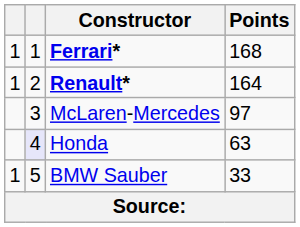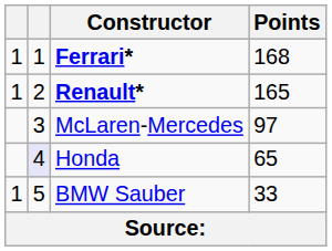Renault* | Points: 164 -> 165
Honda | Points: 63 -> 65
